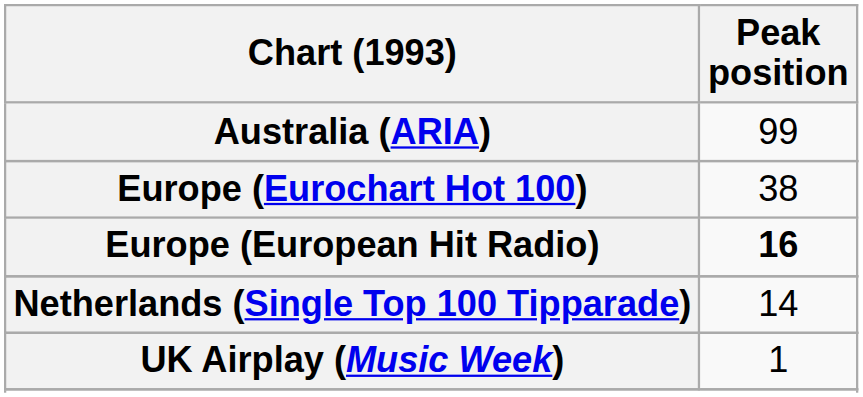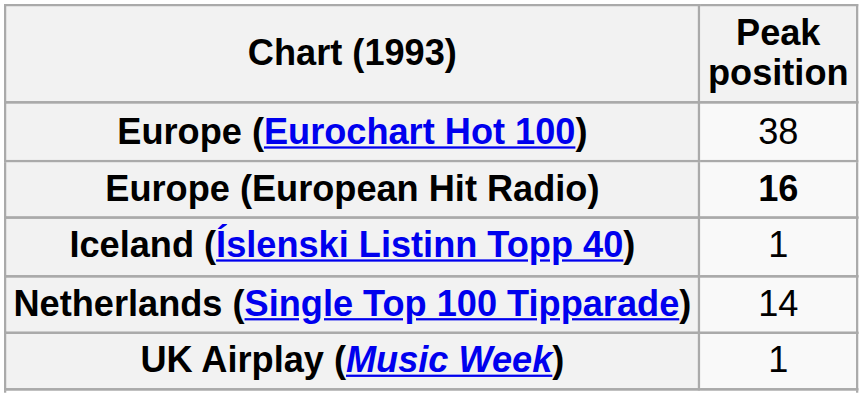- row: Australia (ARIA) | 99
+ row: Iceland (Íslenski Listinn Topp 40) | 1
